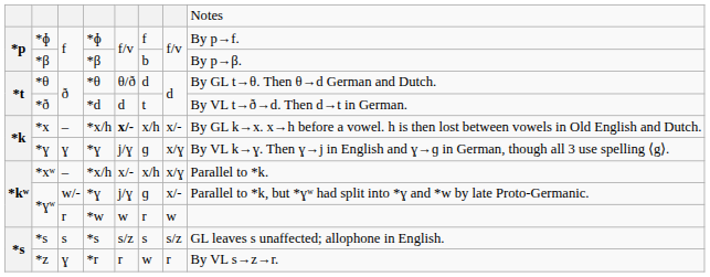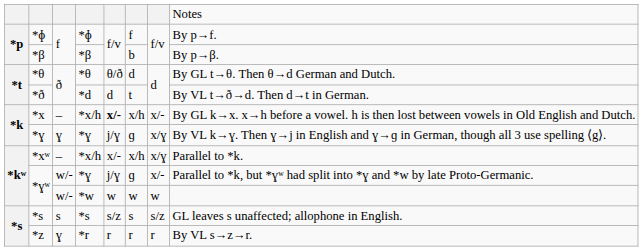*ɣʷ / *w | column 3: r -> w/-
*ɣʷ / *w | column 6: r -> w
*z | column 6: w -> r
